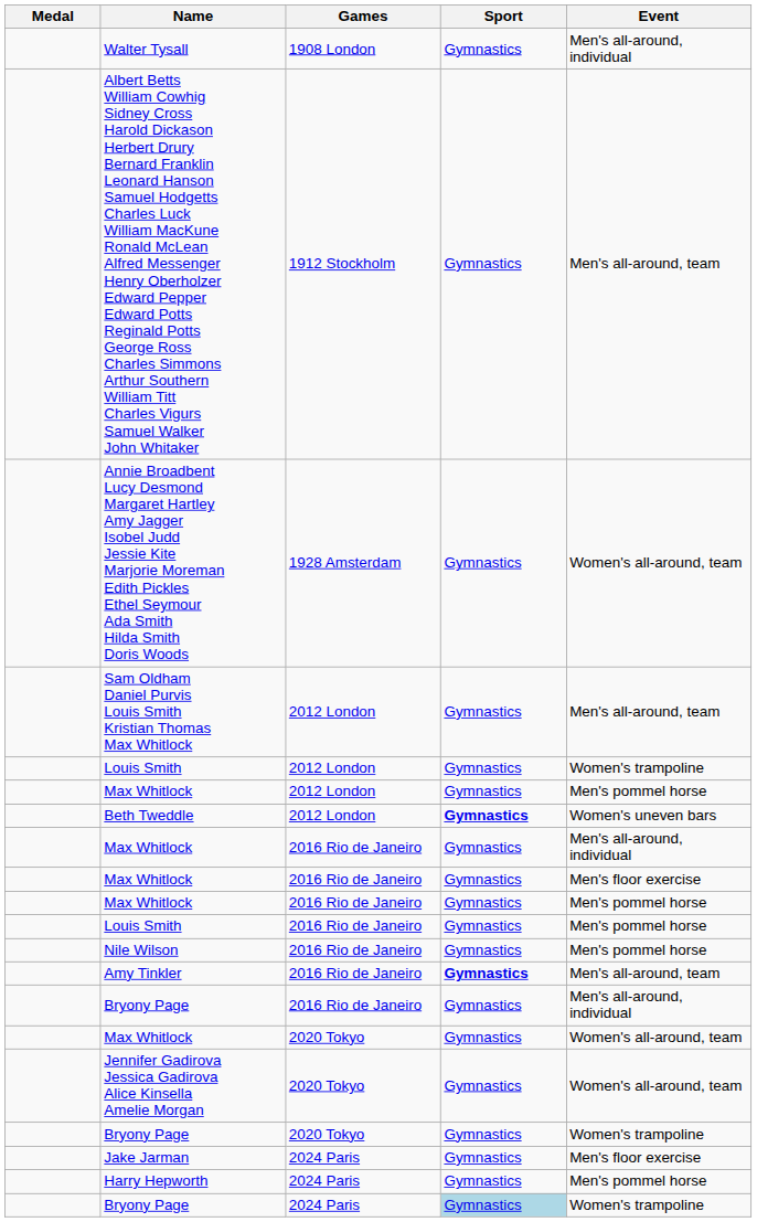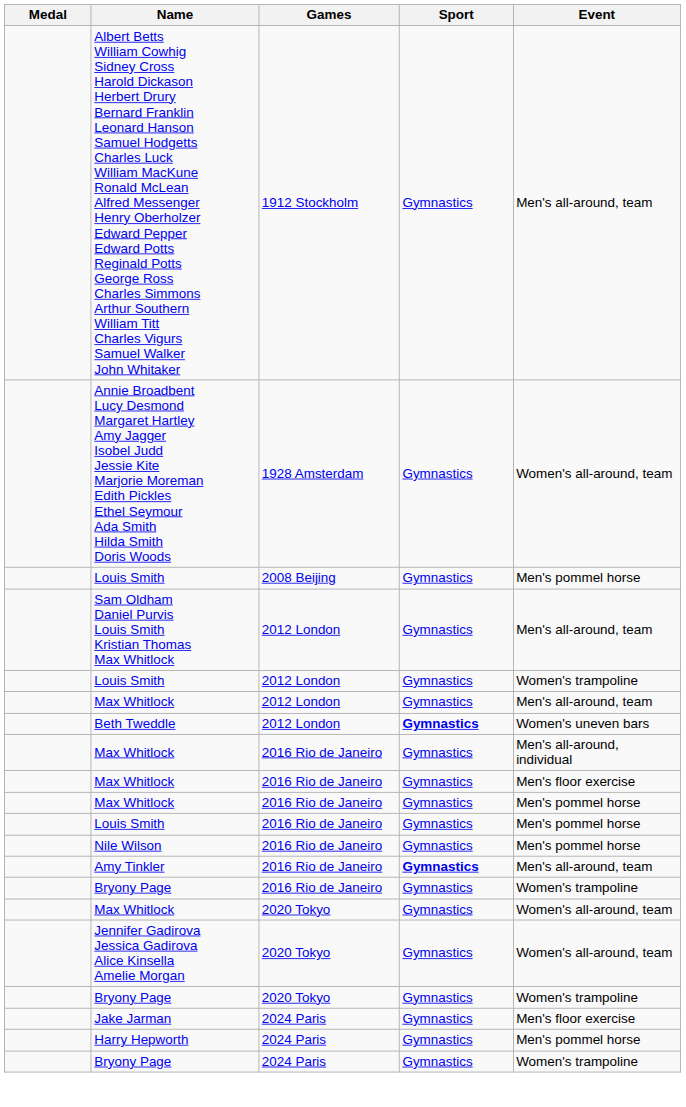- row: Walter Tysall | 1908 London | Gymnastics | Men's all-around, individual
+ row: Louis Smith | 2008 Beijing | Gymnastics | Men's pommel horse
Max Whitlock / 2012 London | Event: Men's pommel horse -> Men's all-around, team
Bryony Page / 2016 Rio de Janeiro | Event: Men's all-around, individual -> Women's trampoline
Bryony Page / 2024 Paris | Sport: lightblue background -> no background
